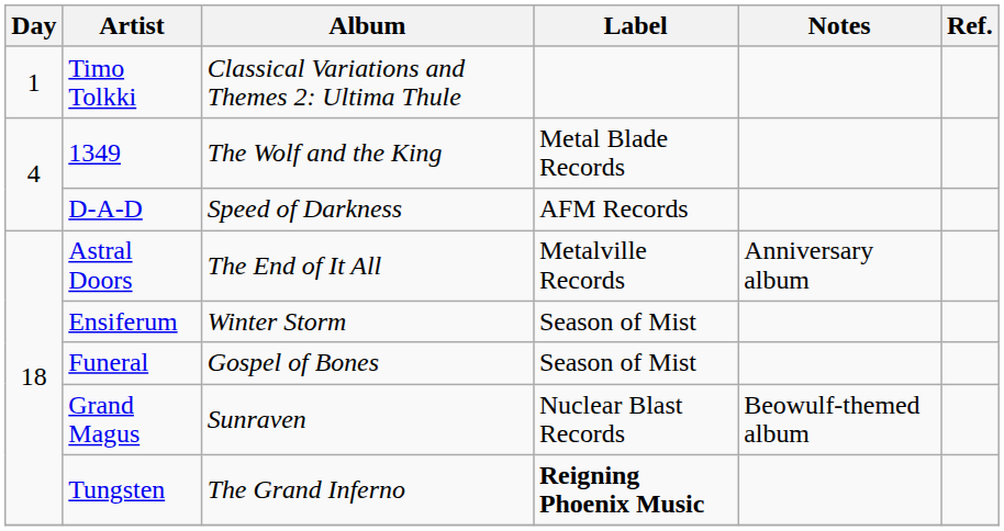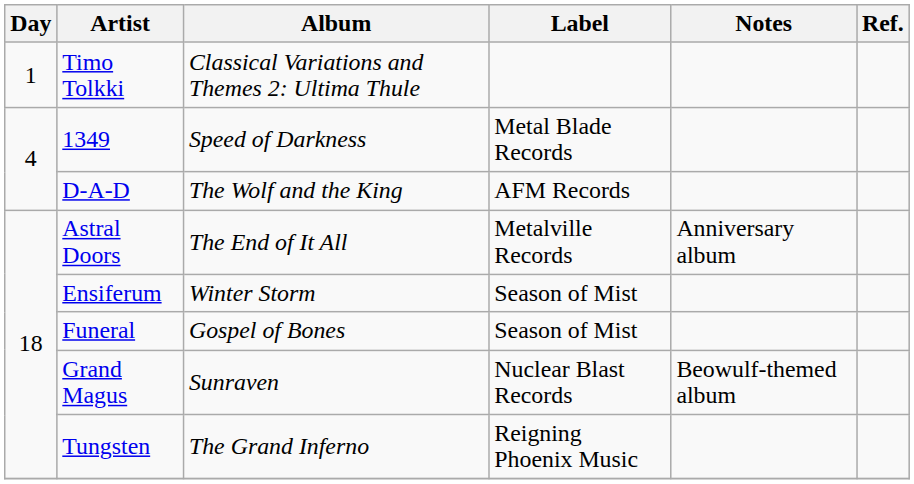1349 | Album: The Wolf and the King -> Speed of Darkness
D-A-D | Album: Speed of Darkness -> The Wolf and the King
Tungsten | Label: bold -> normal
